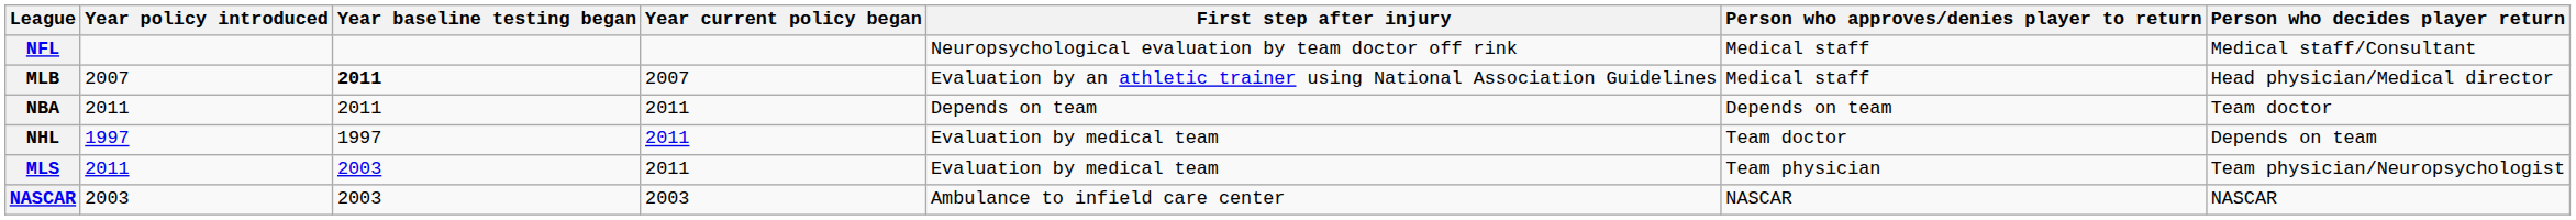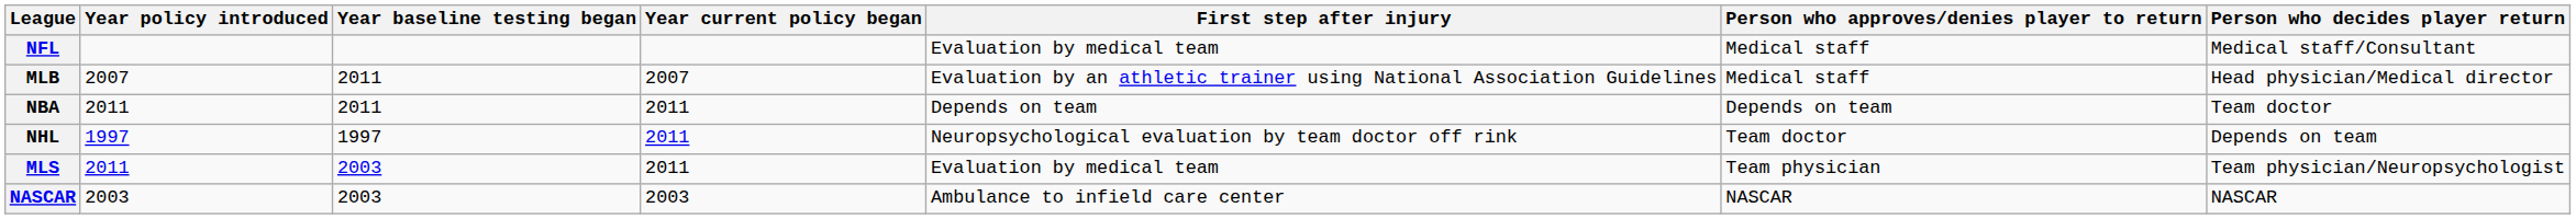NFL | First step after injury: Neuropsychological evaluation by team doctor off rink -> Evaluation by medical team
MLB | Year baseline testing began: bold -> normal
NHL | First step after injury: Evaluation by medical team -> Neuropsychological evaluation by team doctor off rink
